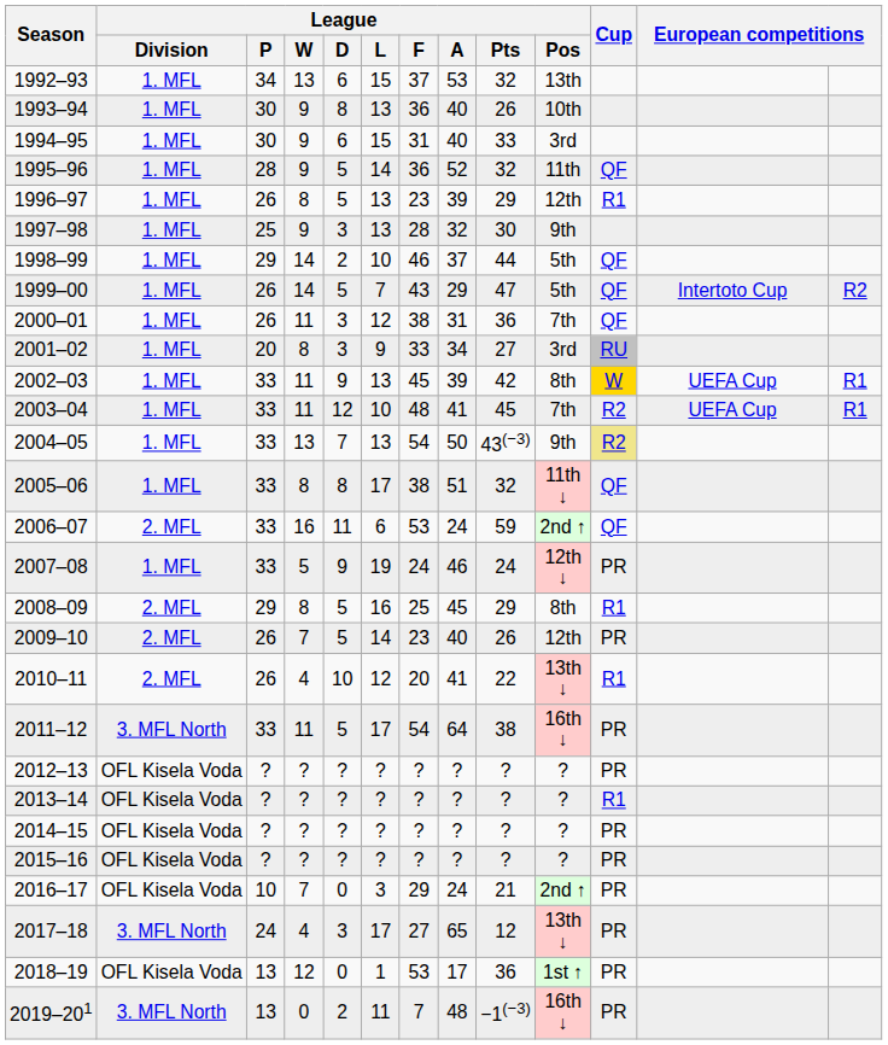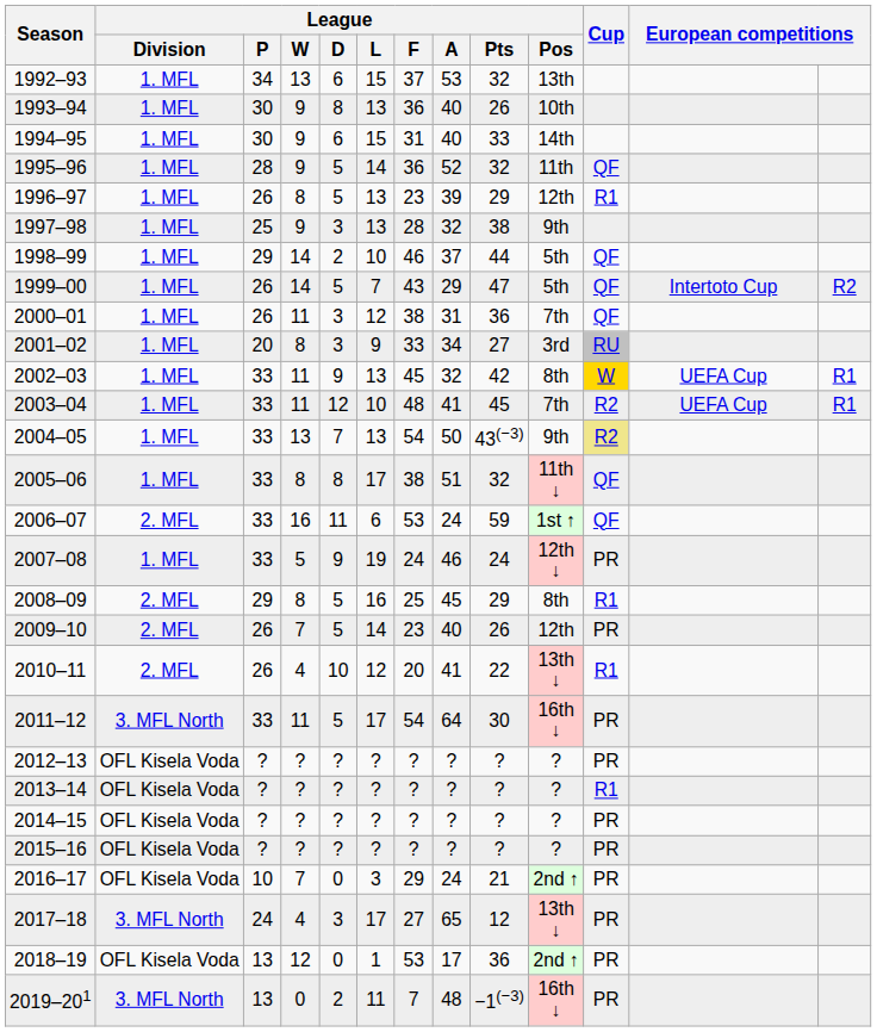1994–95 | League / Pos: 3rd -> 14th
1997–98 | League / Pts: 30 -> 38
2002–03 | League / A: 39 -> 32
2006–07 | League / Pos: 2nd ↑ -> 1st ↑
2011–12 | League / Pts: 38 -> 30
2018–19 | League / Pos: 1st ↑ -> 2nd ↑
